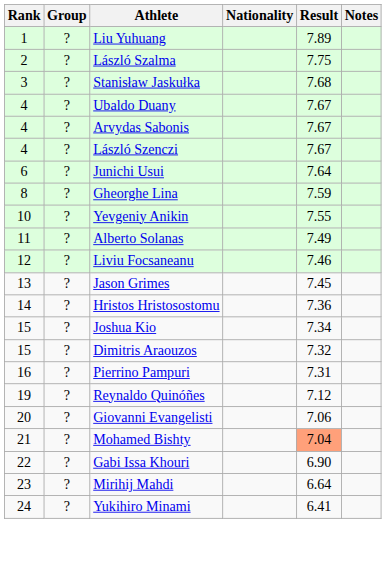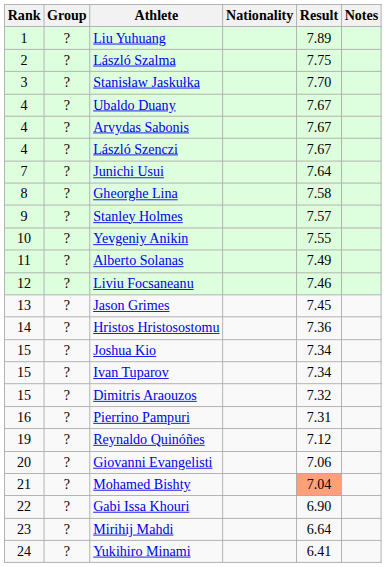Stanisław Jaskułka | Result: 7.68 -> 7.70
Junichi Usui | Rank: 6 -> 7
Gheorghe Lina | Result: 7.59 -> 7.58
+ row: 9 | ? | Stanley Holmes | 7.57
+ row: 15 | ? | Ivan Tuparov | 7.34
